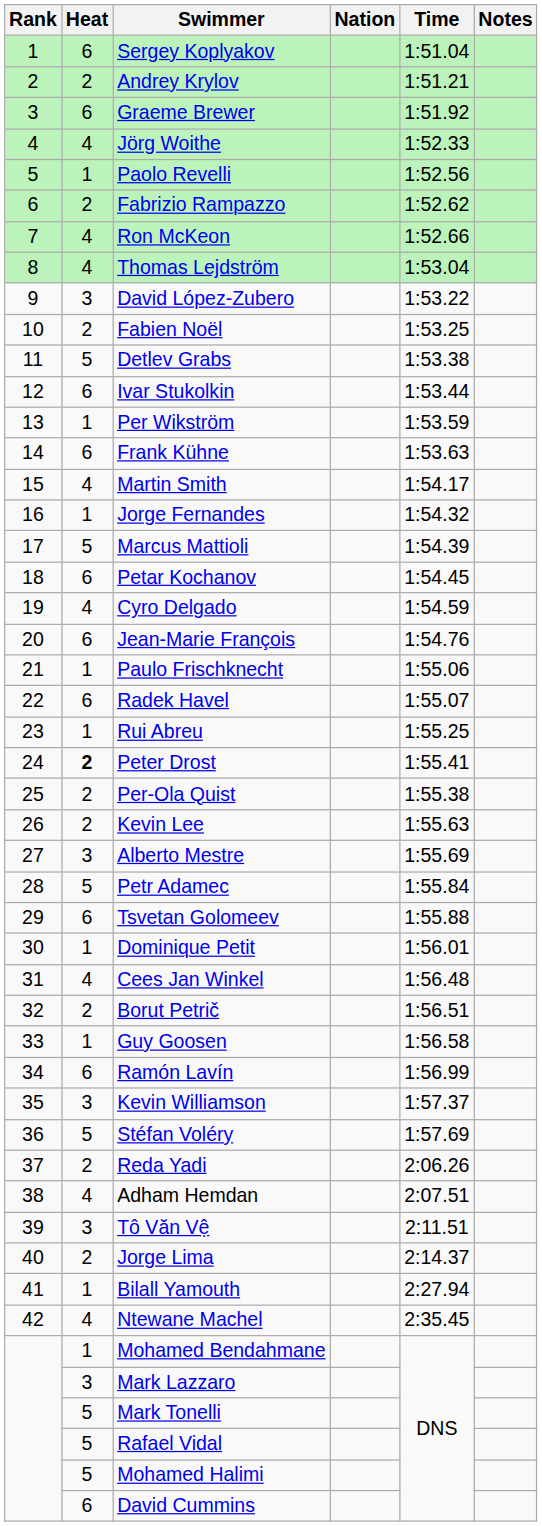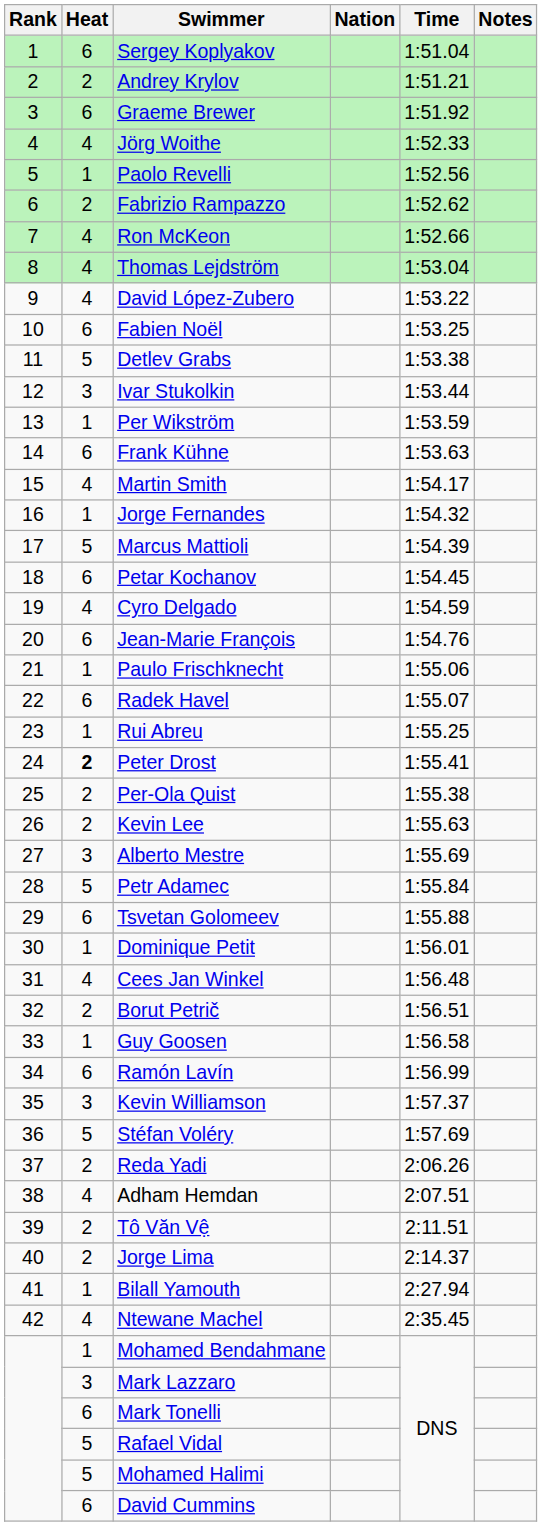David López-Zubero | Heat: 3 -> 4
Fabien Noël | Heat: 2 -> 6
Ivar Stukolkin | Heat: 6 -> 3
Tô Văn Vệ | Heat: 3 -> 2
Mark Tonelli | Heat: 5 -> 6
